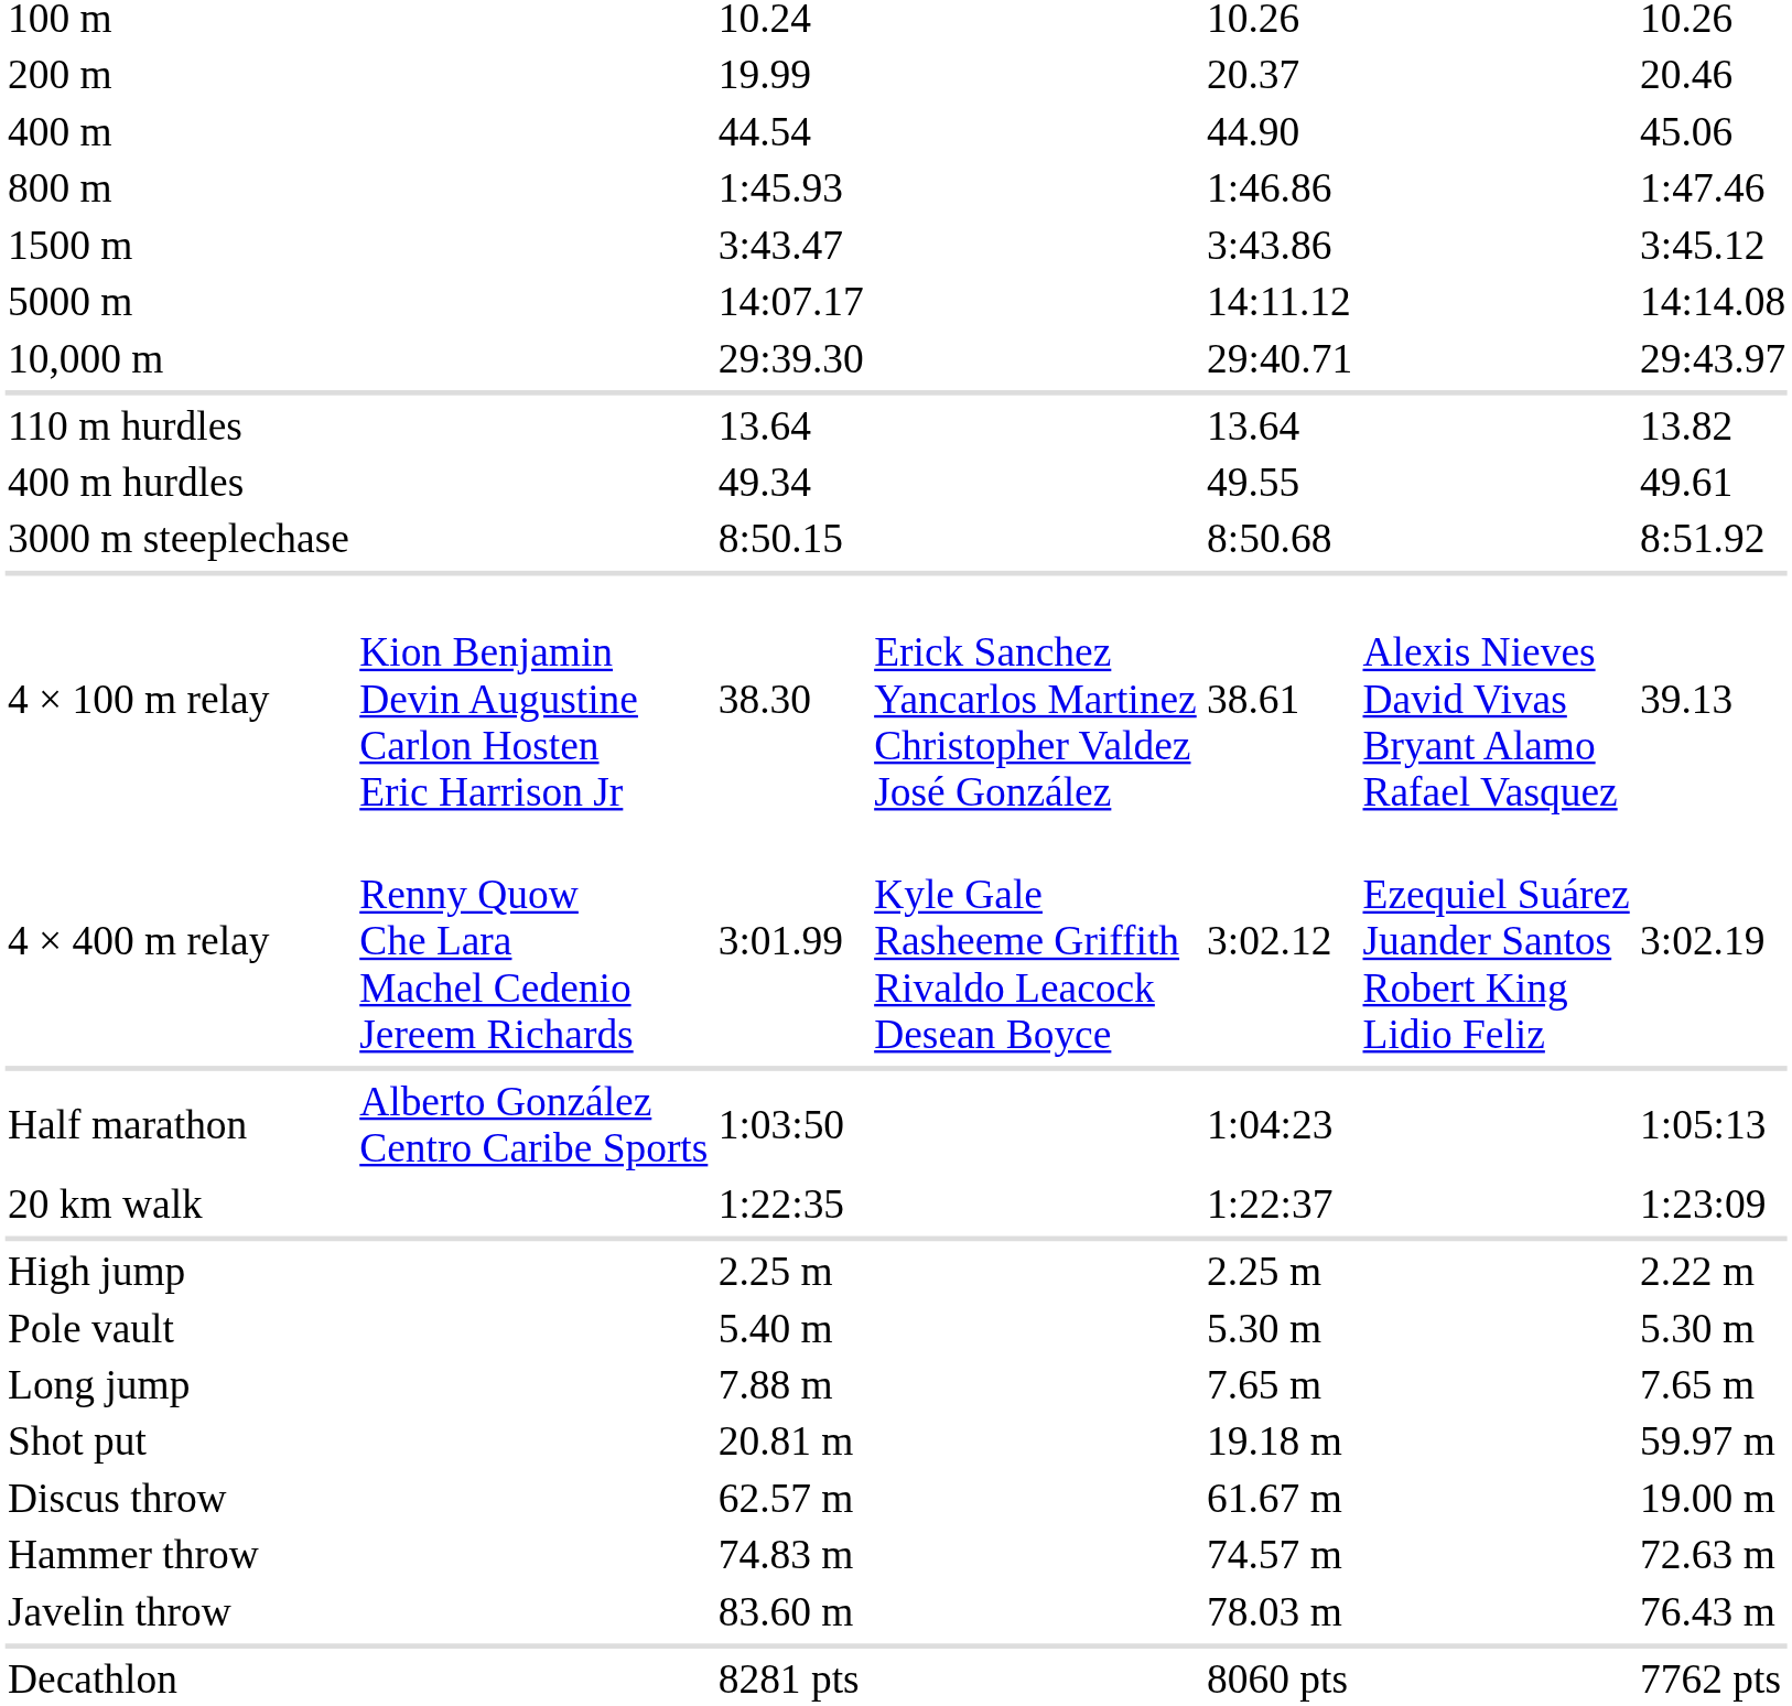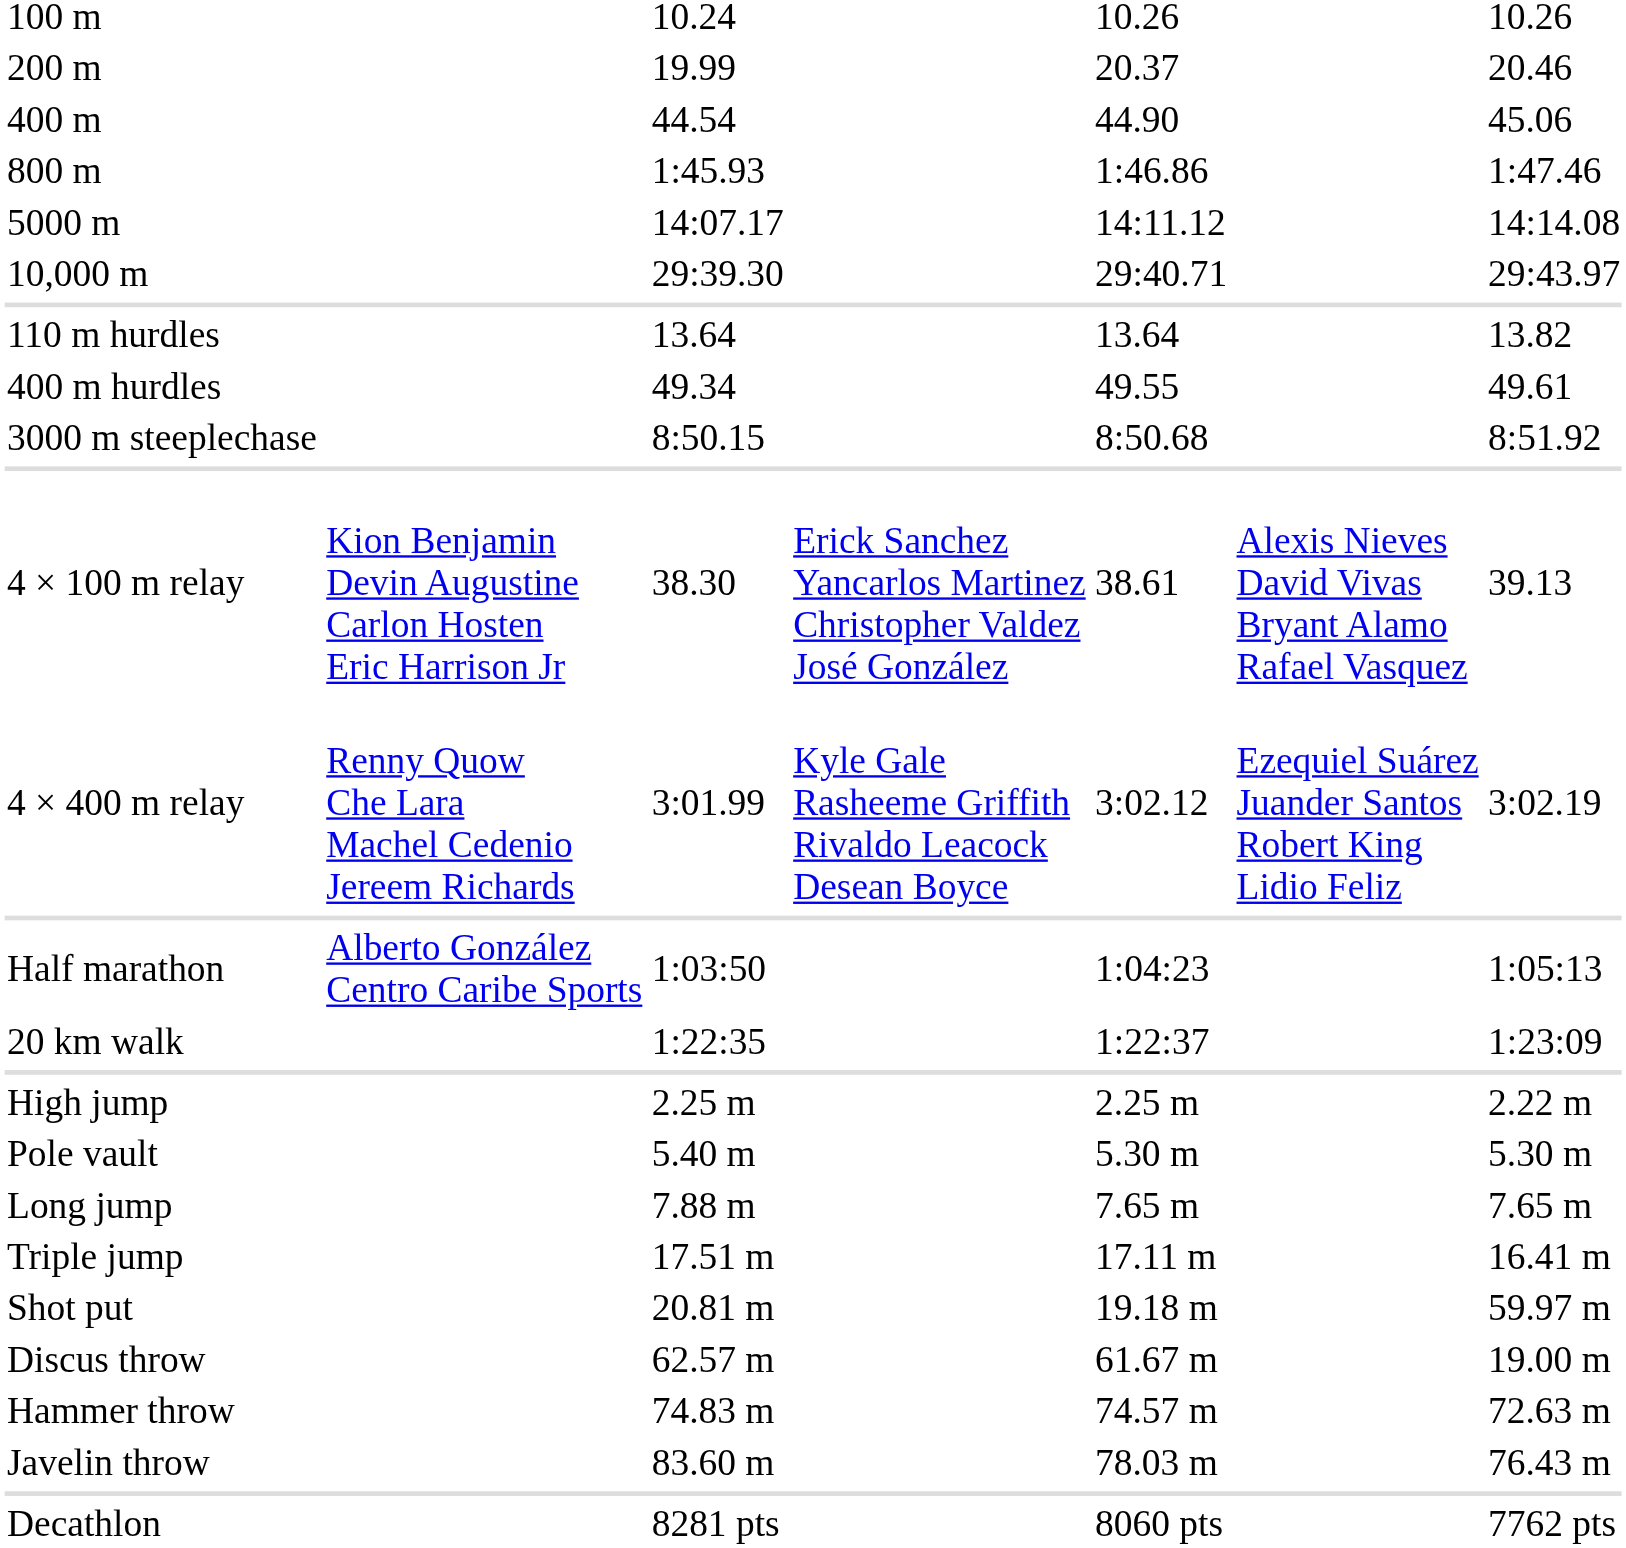- row: 1500 m | 3:43.47 | 3:43.86 | 3:45.12
+ row: Triple jump | 17.51 m | 17.11 m | 16.41 m
